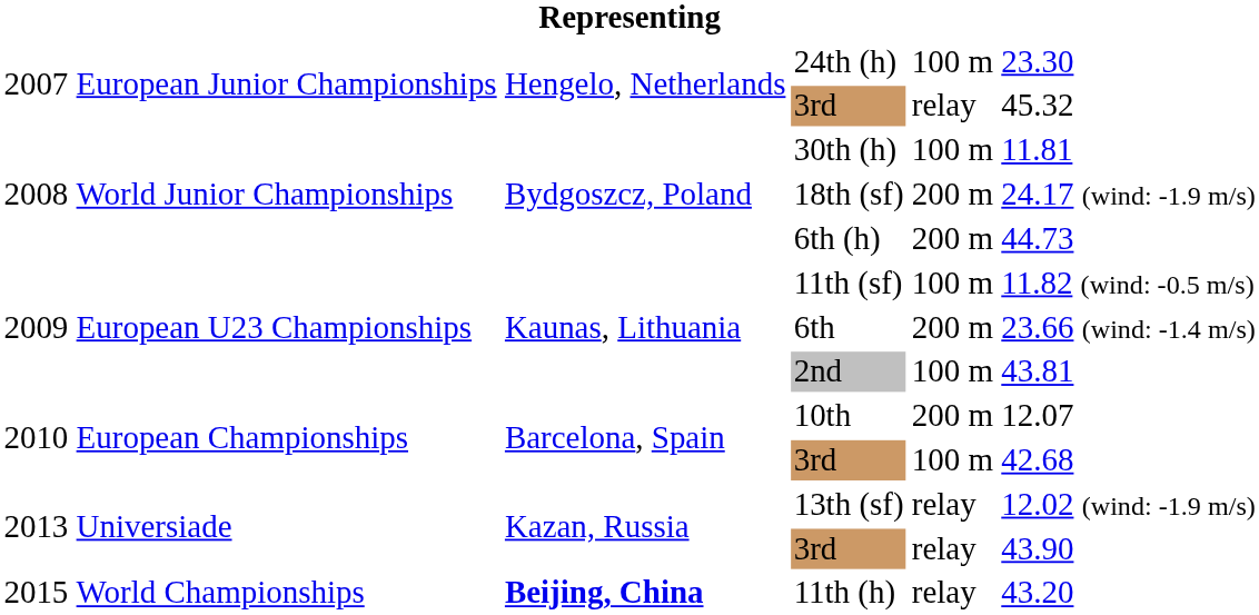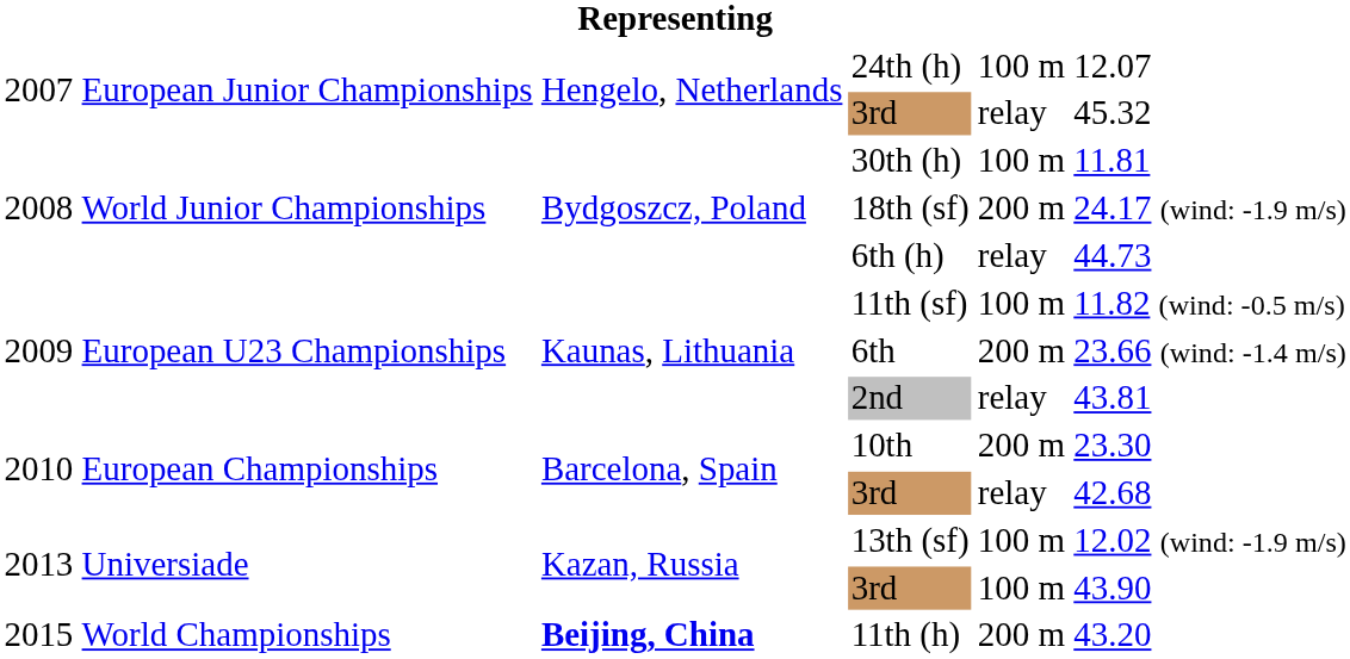24th (h) | column 6: 23.30 -> 12.07
6th (h) | column 5: 200 m -> relay
2nd | column 5: 100 m -> relay
10th | column 6: 12.07 -> 23.30
2010 / 3rd | column 5: 100 m -> relay
13th (sf) | column 5: relay -> 100 m
2013 / 3rd | column 5: relay -> 100 m
11th (h) | column 5: relay -> 200 m
